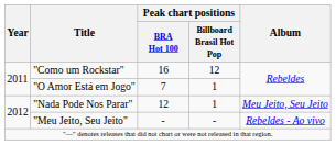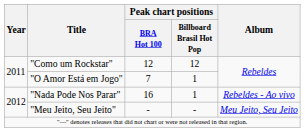"Como um Rockstar" | Peak chart positions / BRA Hot 100: 16 -> 12
"Nada Pode Nos Parar" | Peak chart positions / BRA Hot 100: 12 -> 16
"Nada Pode Nos Parar" | Album: Meu Jeito, Seu Jeito -> Rebeldes - Ao vivo
"Meu Jeito, Seu Jeito" | Album: Rebeldes - Ao vivo -> Meu Jeito, Seu Jeito
